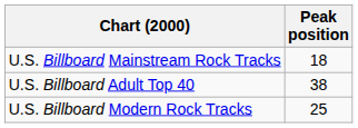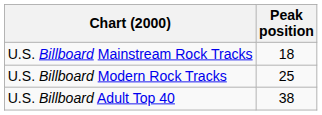rows swapped: U.S. Billboard Modern Rock Tracks <-> U.S. Billboard Adult Top 40
